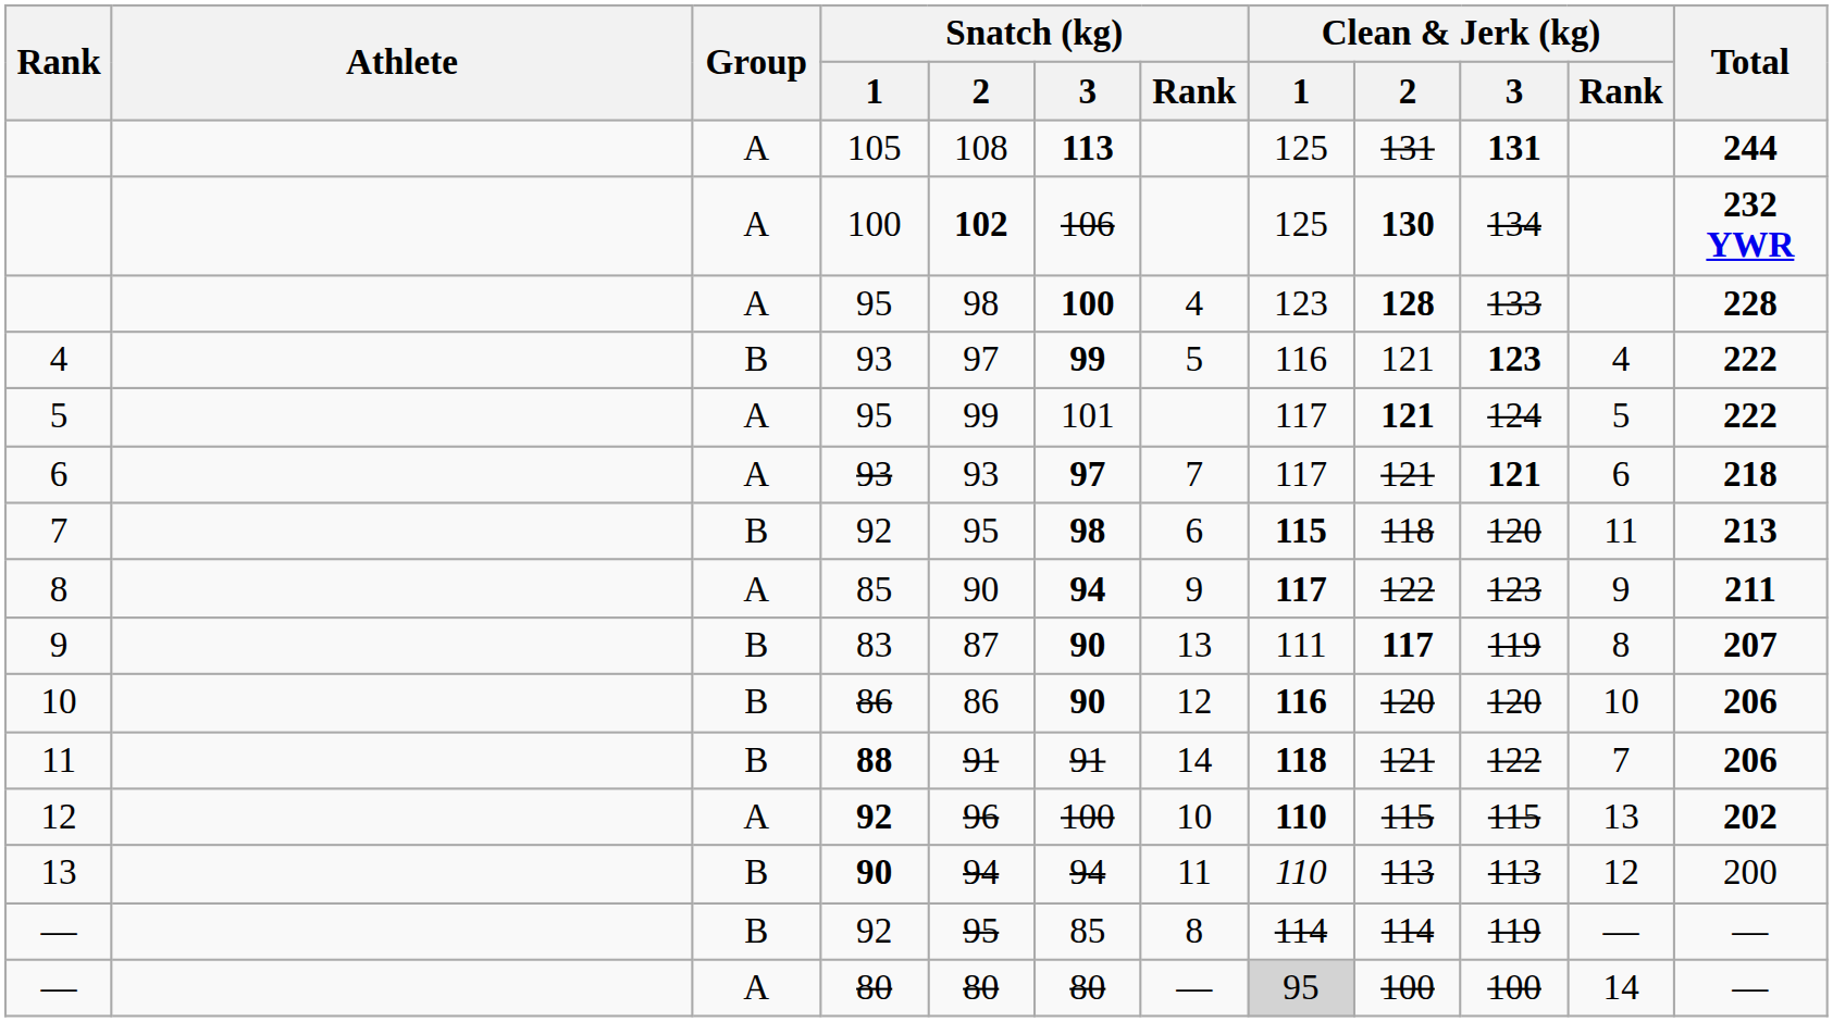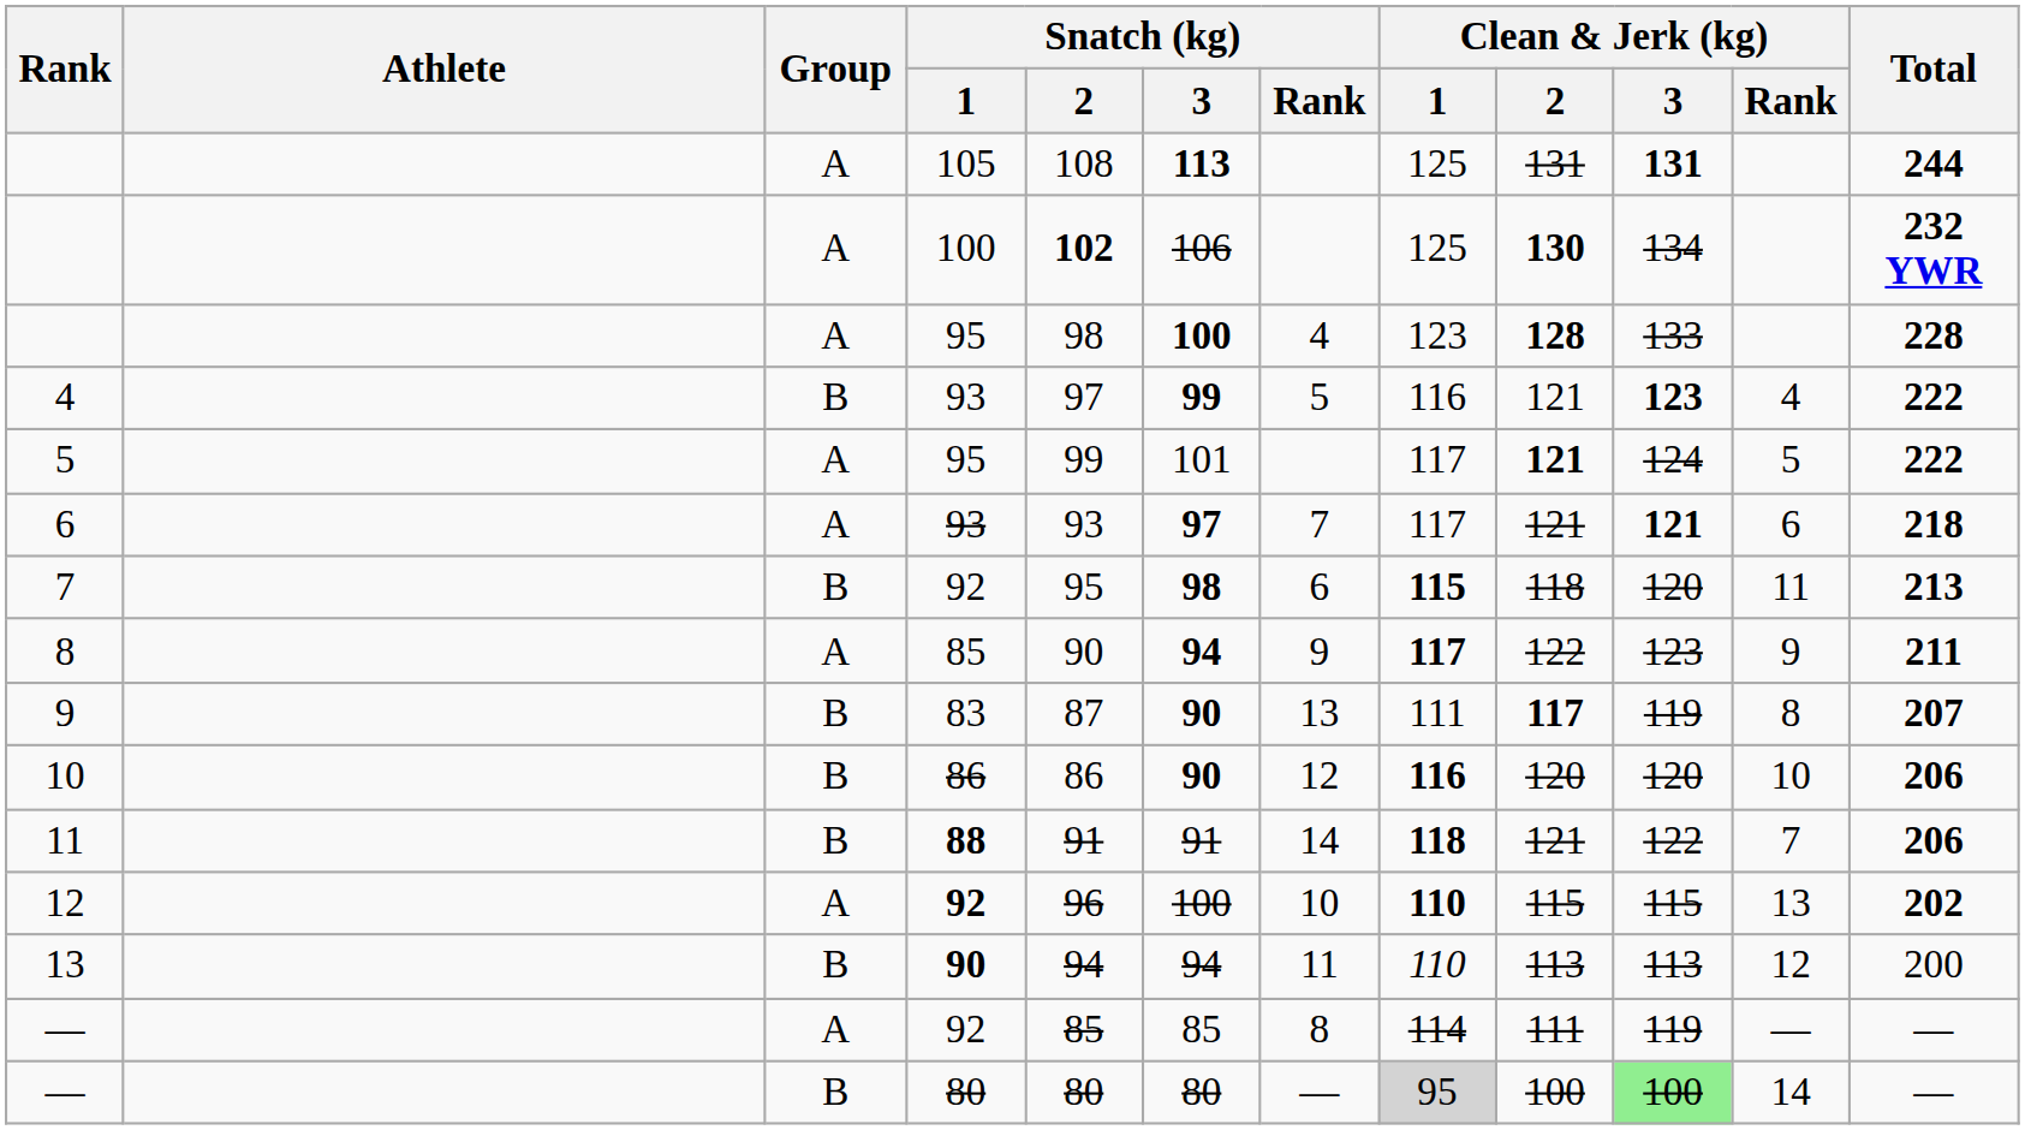— / 92 | Group: B -> A
— / 92 | Snatch (kg) / 2: 95 -> 85
— / 92 | Clean & Jerk (kg) / 2: 114 -> 111
— / 80 | Group: A -> B
— / 80 | Clean & Jerk (kg) / 3: no background -> lightgreen background
